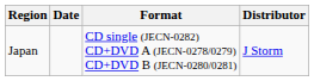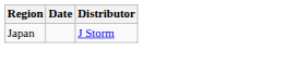- column: Format | CD single (JECN-0282) CD+DVD A (JECN-0278/0279) CD+DVD B (JECN-0280/0281)
